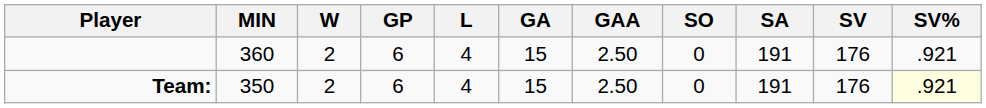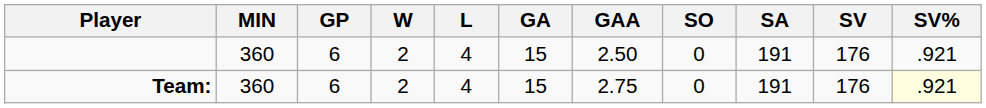columns swapped: GP <-> W
Team: | MIN: 350 -> 360
Team: | GAA: 2.50 -> 2.75
